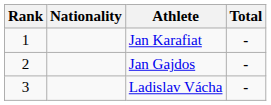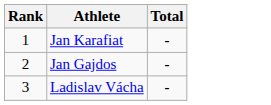- column: Nationality
